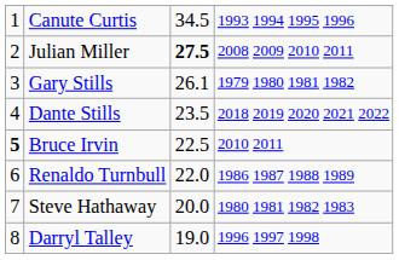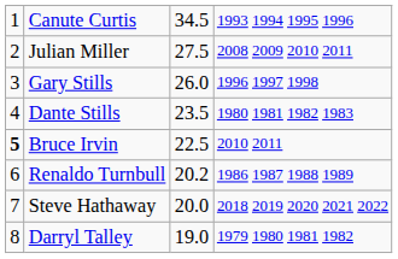Julian Miller | column 3: bold -> normal
Gary Stills | column 3: 26.1 -> 26.0
Gary Stills | column 4: 1979 1980 1981 1982 -> 1996 1997 1998
Dante Stills | column 4: 2018 2019 2020 2021 2022 -> 1980 1981 1982 1983
Renaldo Turnbull | column 3: 22.0 -> 20.2
Steve Hathaway | column 4: 1980 1981 1982 1983 -> 2018 2019 2020 2021 2022
Darryl Talley | column 4: 1996 1997 1998 -> 1979 1980 1981 1982
